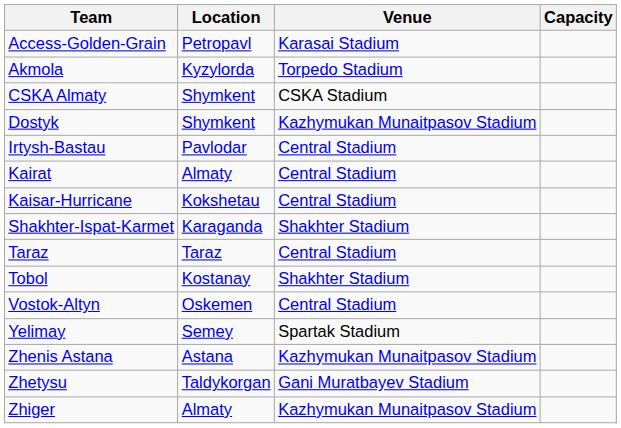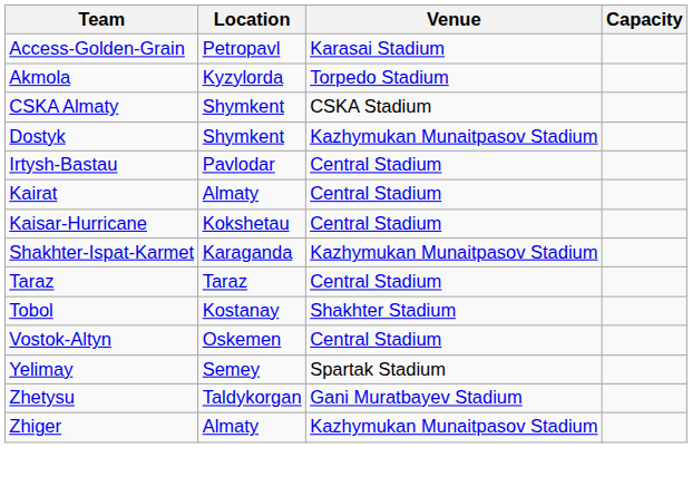Shakhter-Ispat-Karmet | Venue: Shakhter Stadium -> Kazhymukan Munaitpasov Stadium
- row: Zhenis Astana | Astana | Kazhymukan Munaitpasov Stadium
